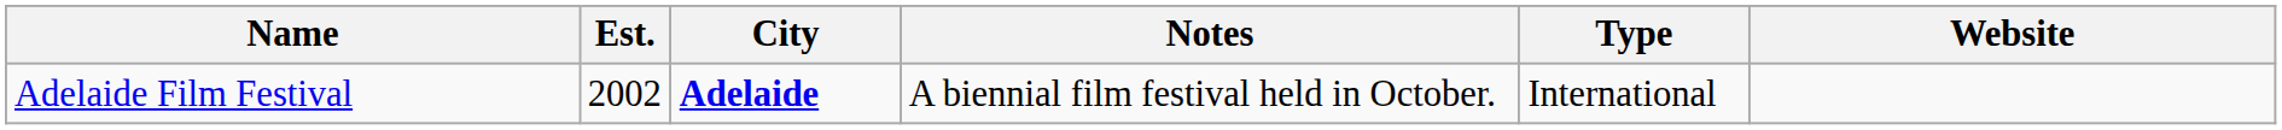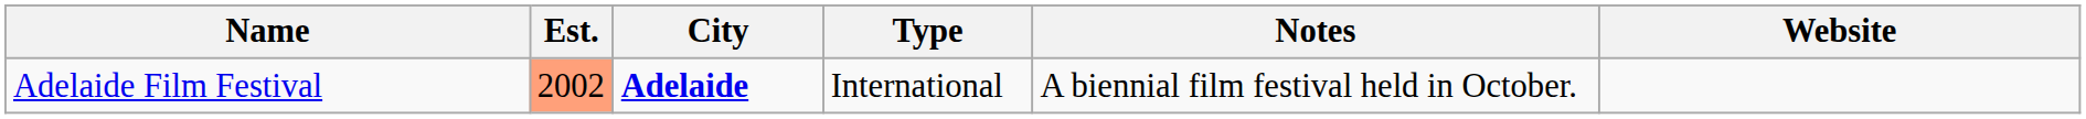columns swapped: Type <-> Notes
Adelaide Film Festival | Est.: no background -> lightsalmon background
